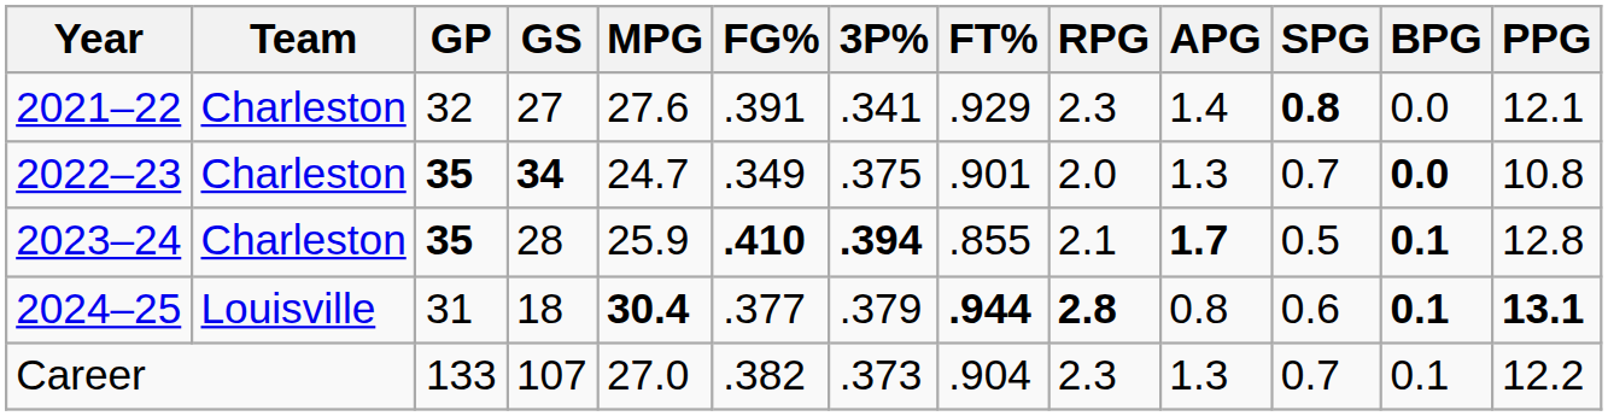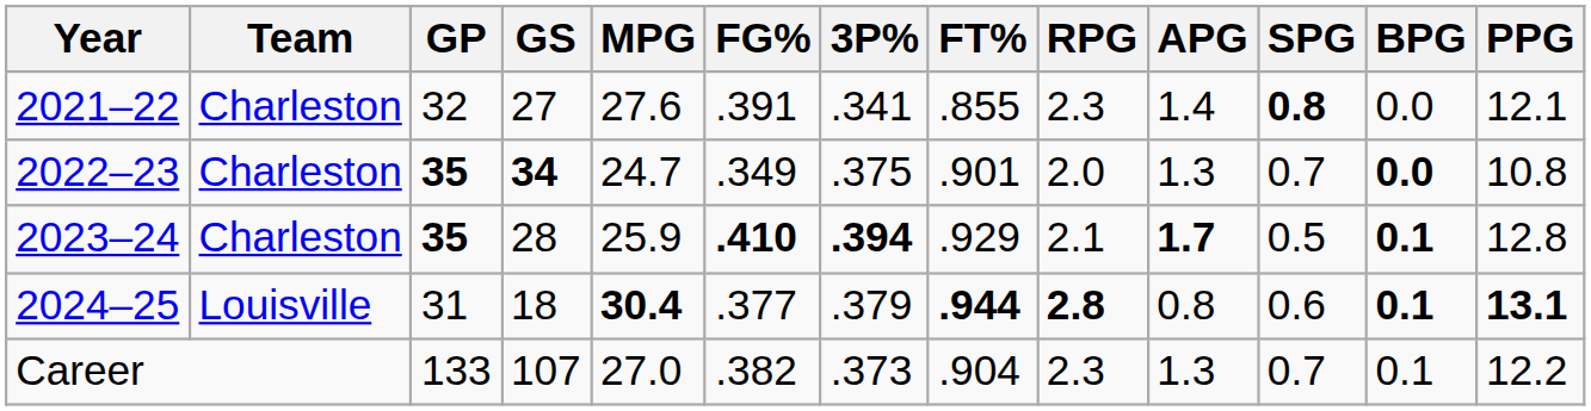2021–22 | FT%: .929 -> .855
2023–24 | FT%: .855 -> .929
